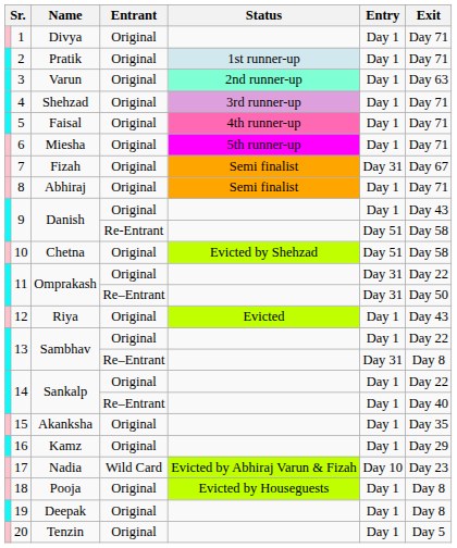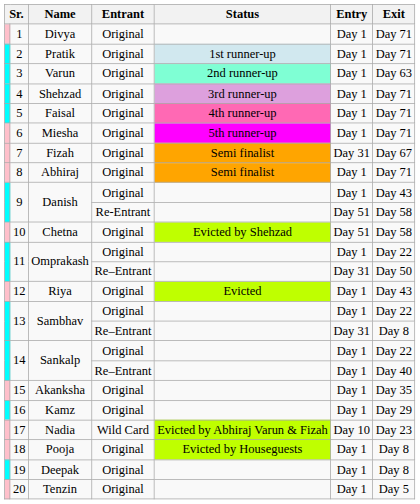11 / Original | Entry: Day 31 -> Day 1
